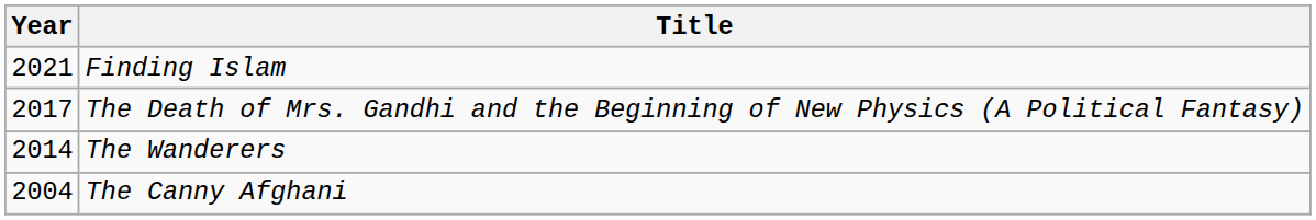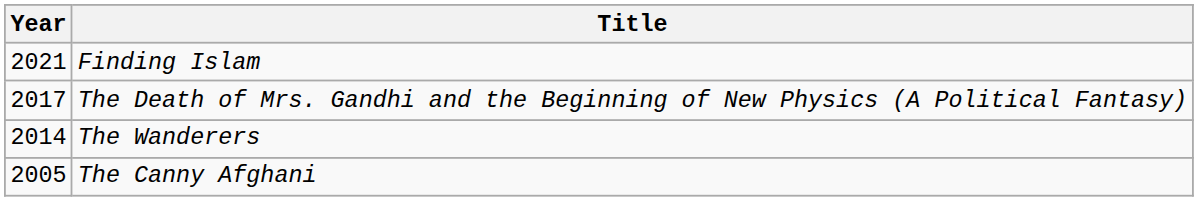The Canny Afghani | Year: 2004 -> 2005
